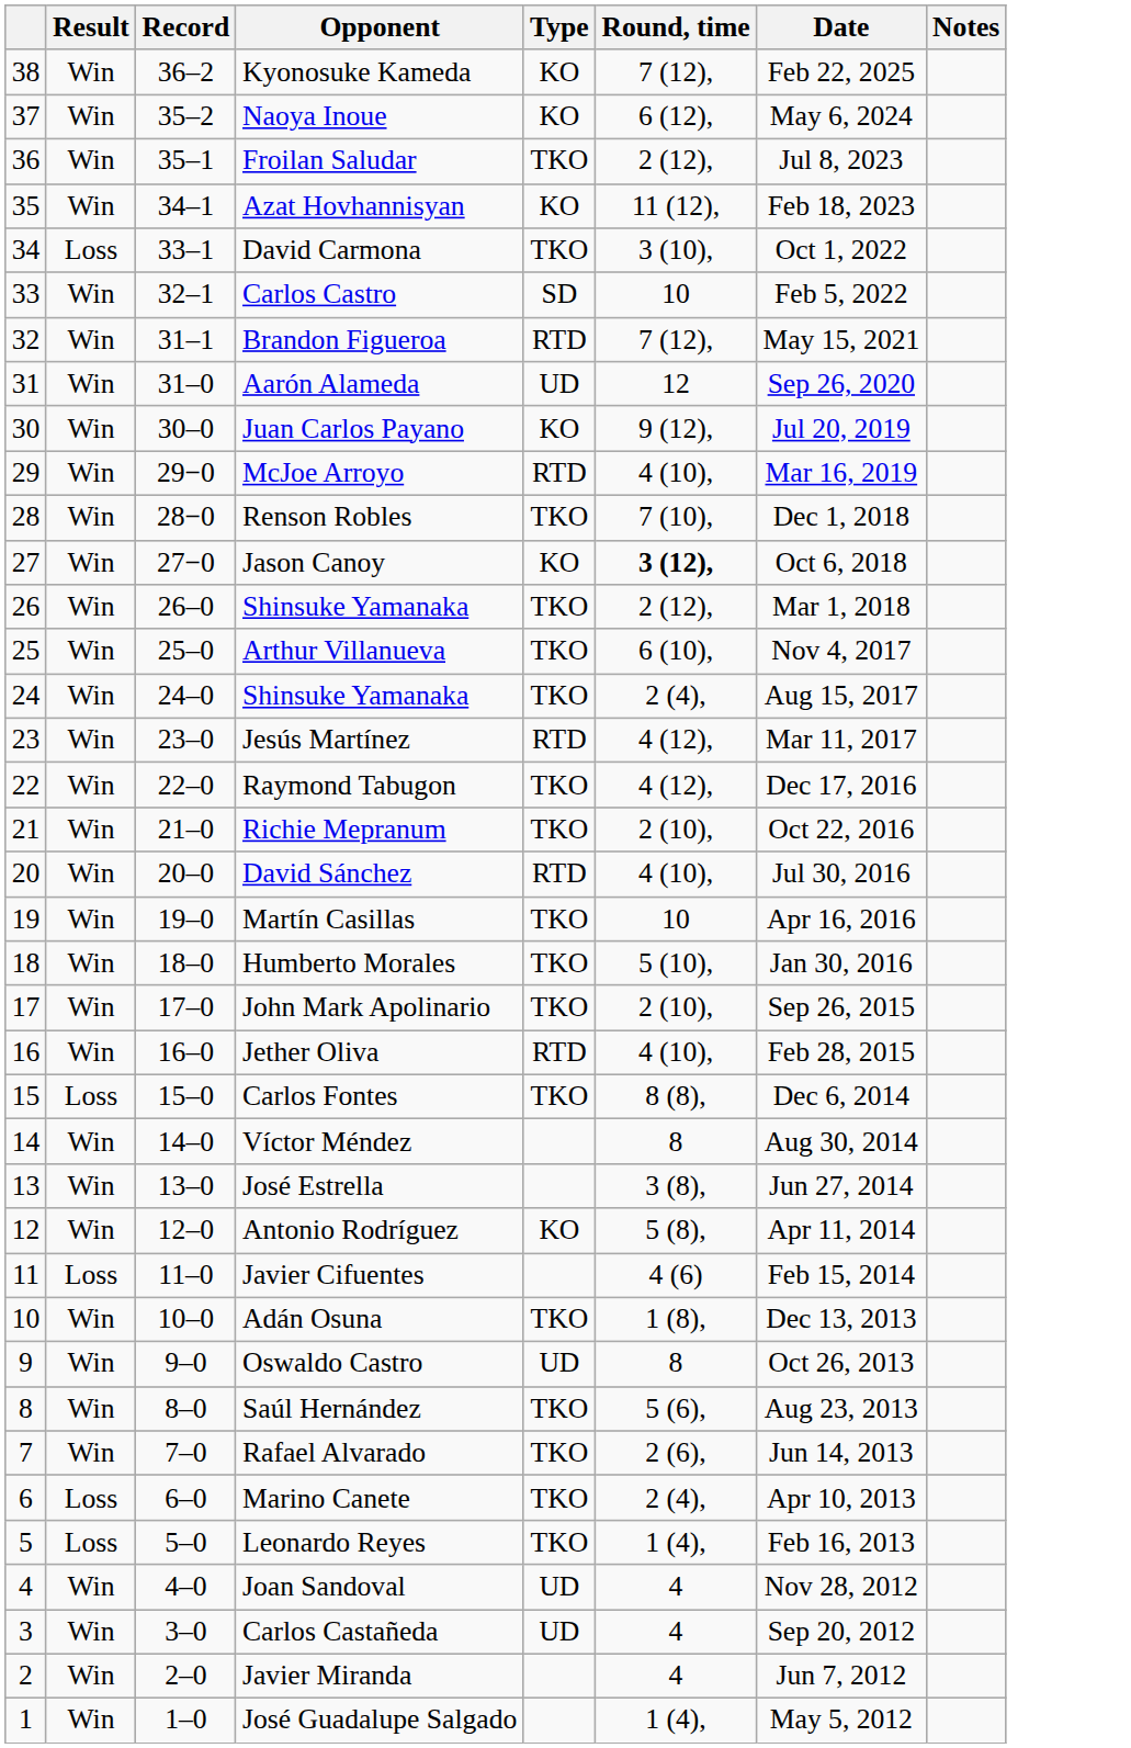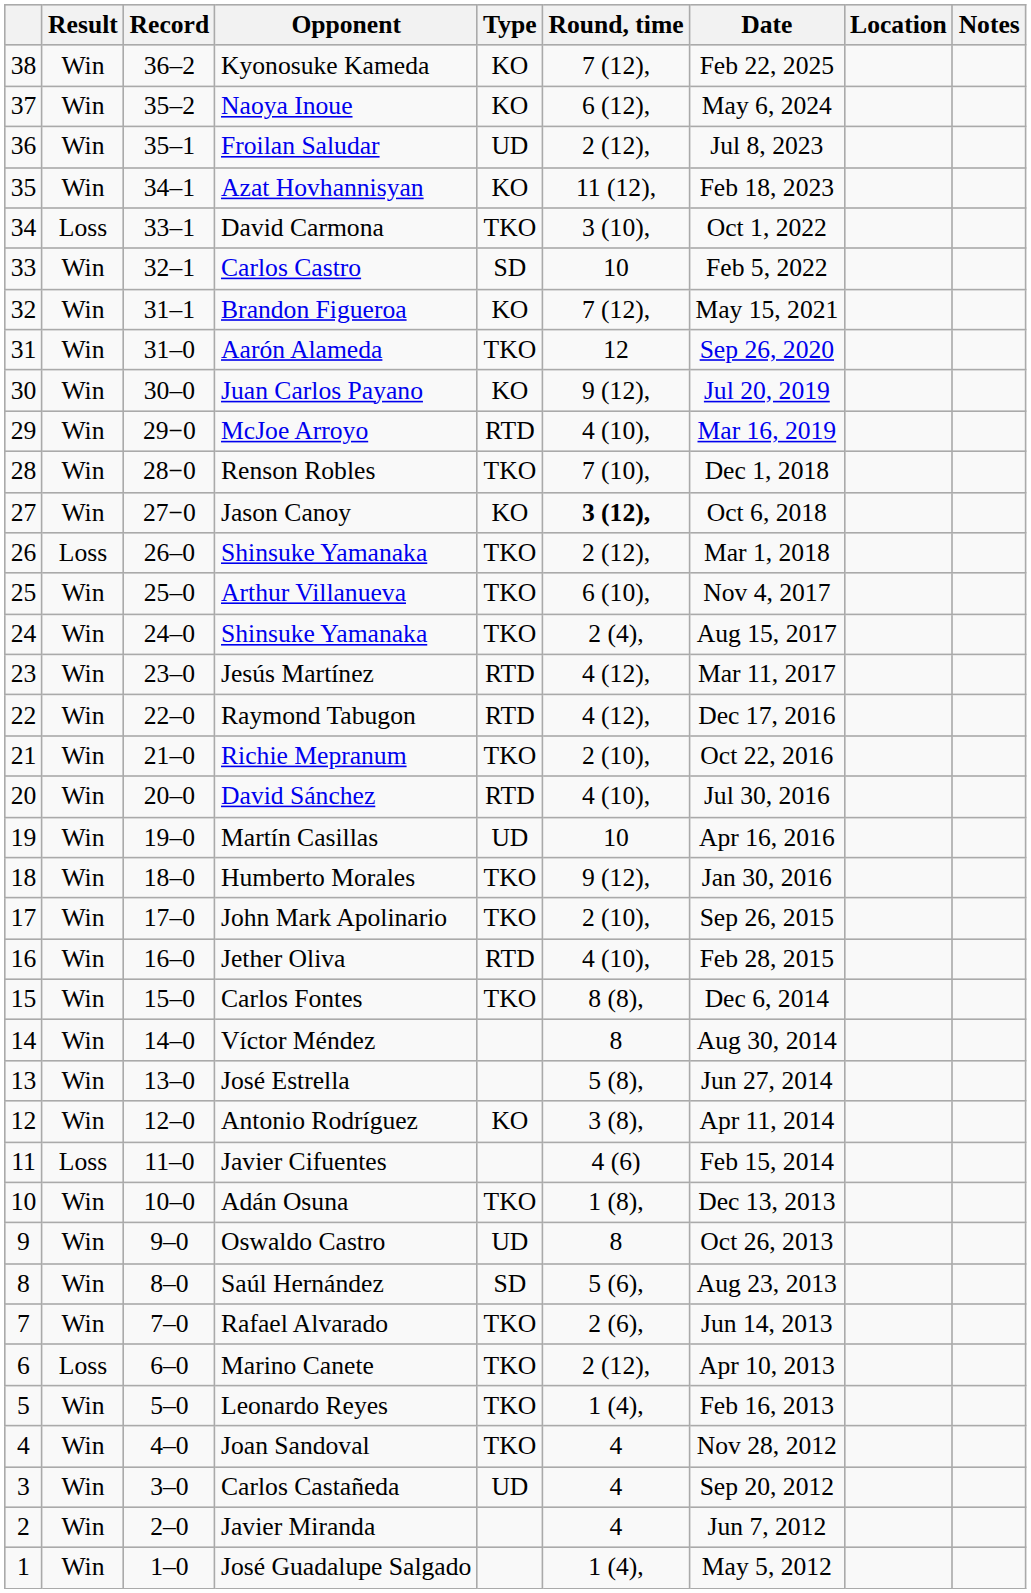+ column: Location
Froilan Saludar | Type: TKO -> UD
Brandon Figueroa | Type: RTD -> KO
Aarón Alameda | Type: UD -> TKO
26 / Shinsuke Yamanaka | Result: Win -> Loss
Raymond Tabugon | Type: TKO -> RTD
Martín Casillas | Type: TKO -> UD
Humberto Morales | Round, time: 5 (10), -> 9 (12),
Carlos Fontes | Result: Loss -> Win
José Estrella | Round, time: 3 (8), -> 5 (8),
Antonio Rodríguez | Round, time: 5 (8), -> 3 (8),
Saúl Hernández | Type: TKO -> SD
Marino Canete | Round, time: 2 (4), -> 2 (12),
Leonardo Reyes | Result: Loss -> Win
Joan Sandoval | Type: UD -> TKO
